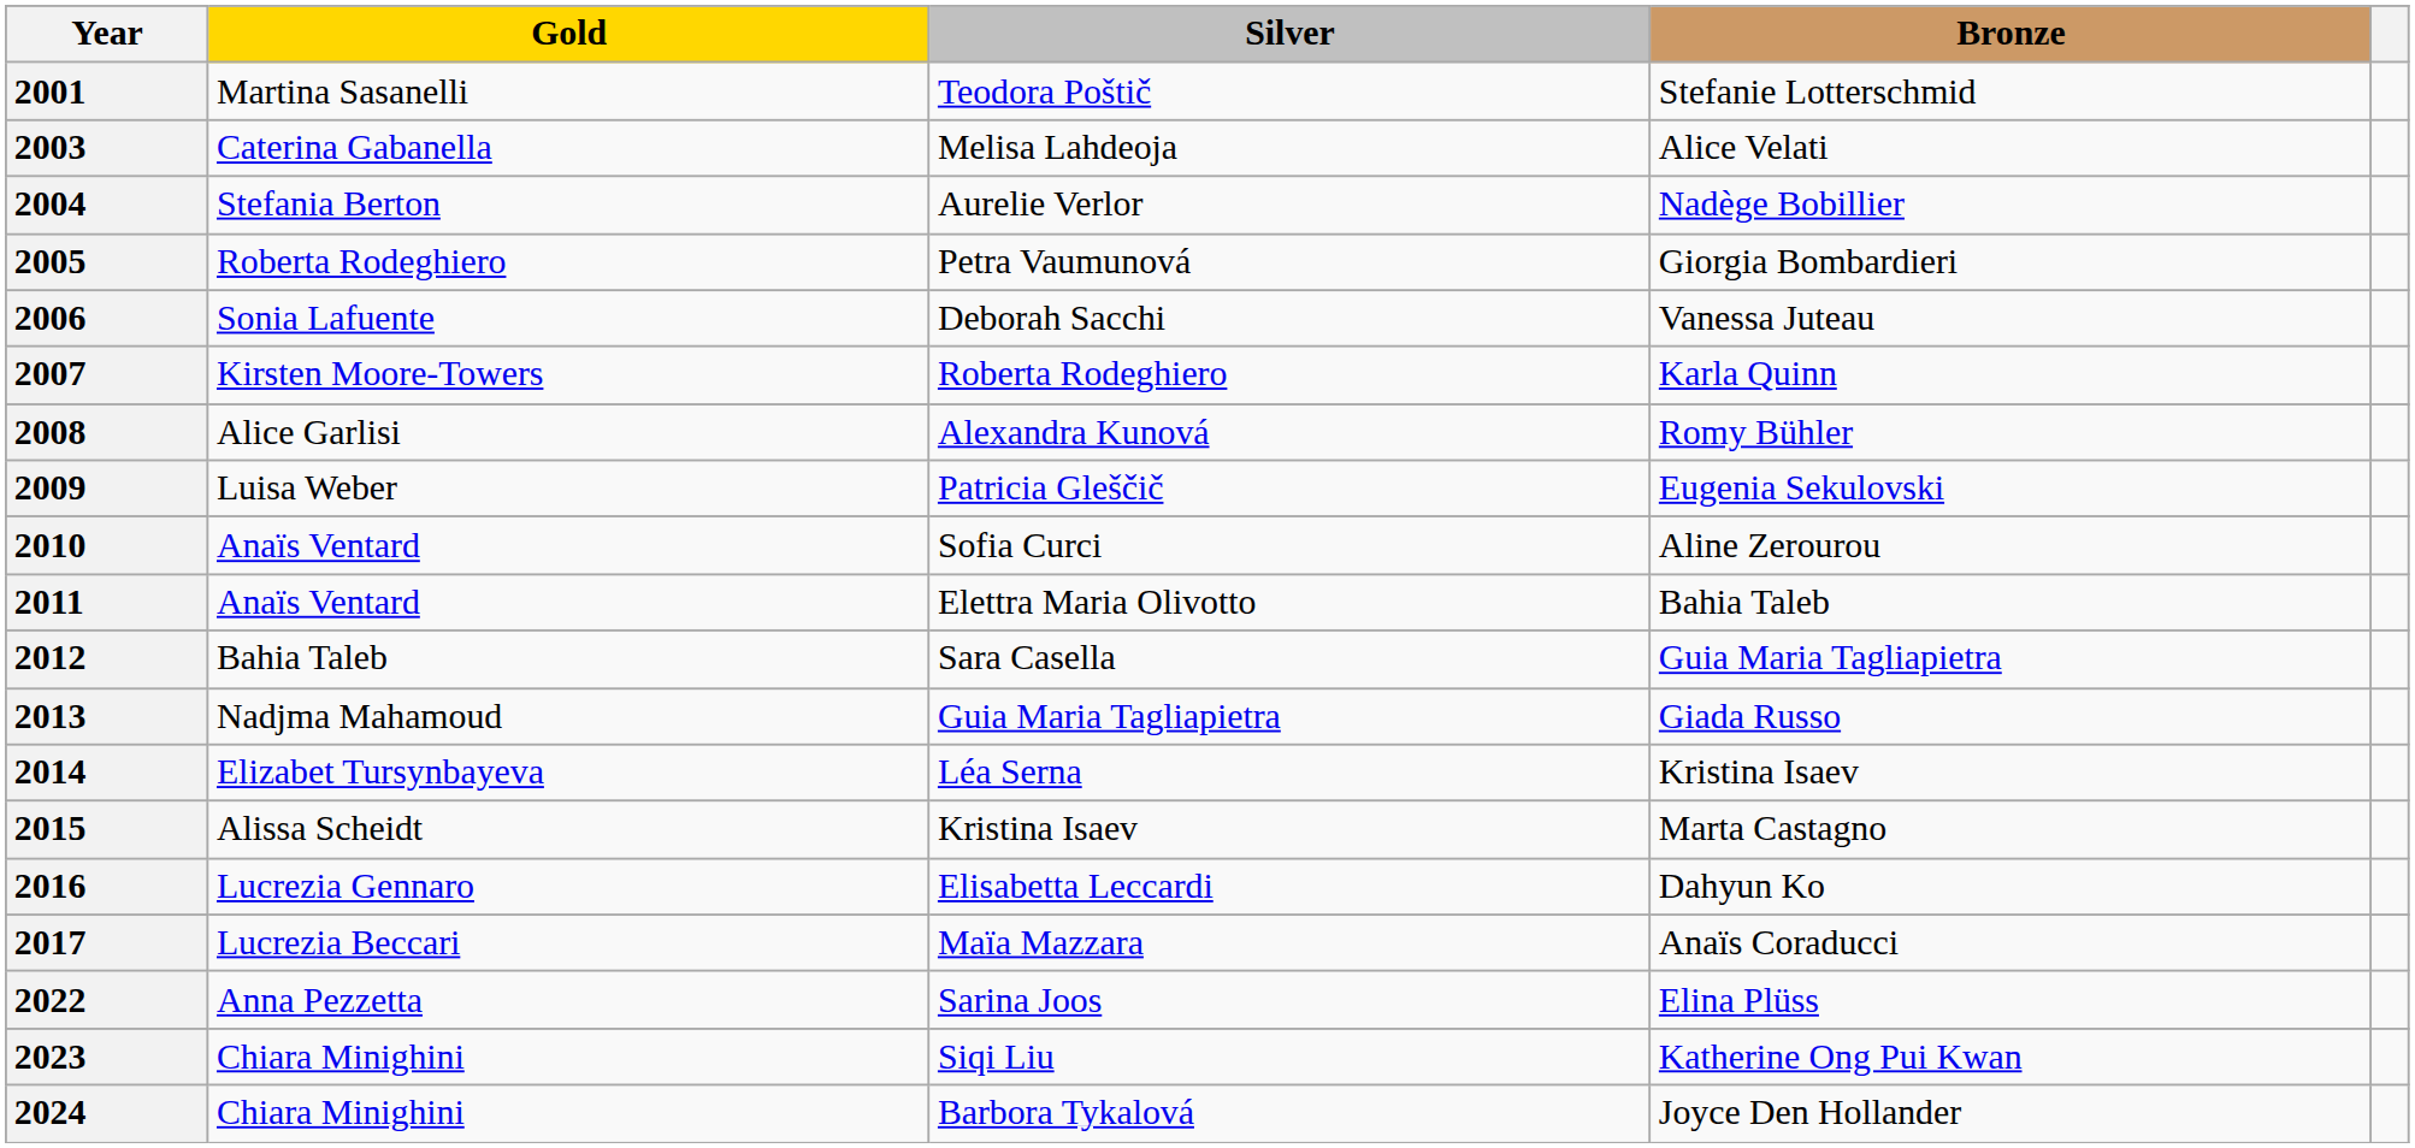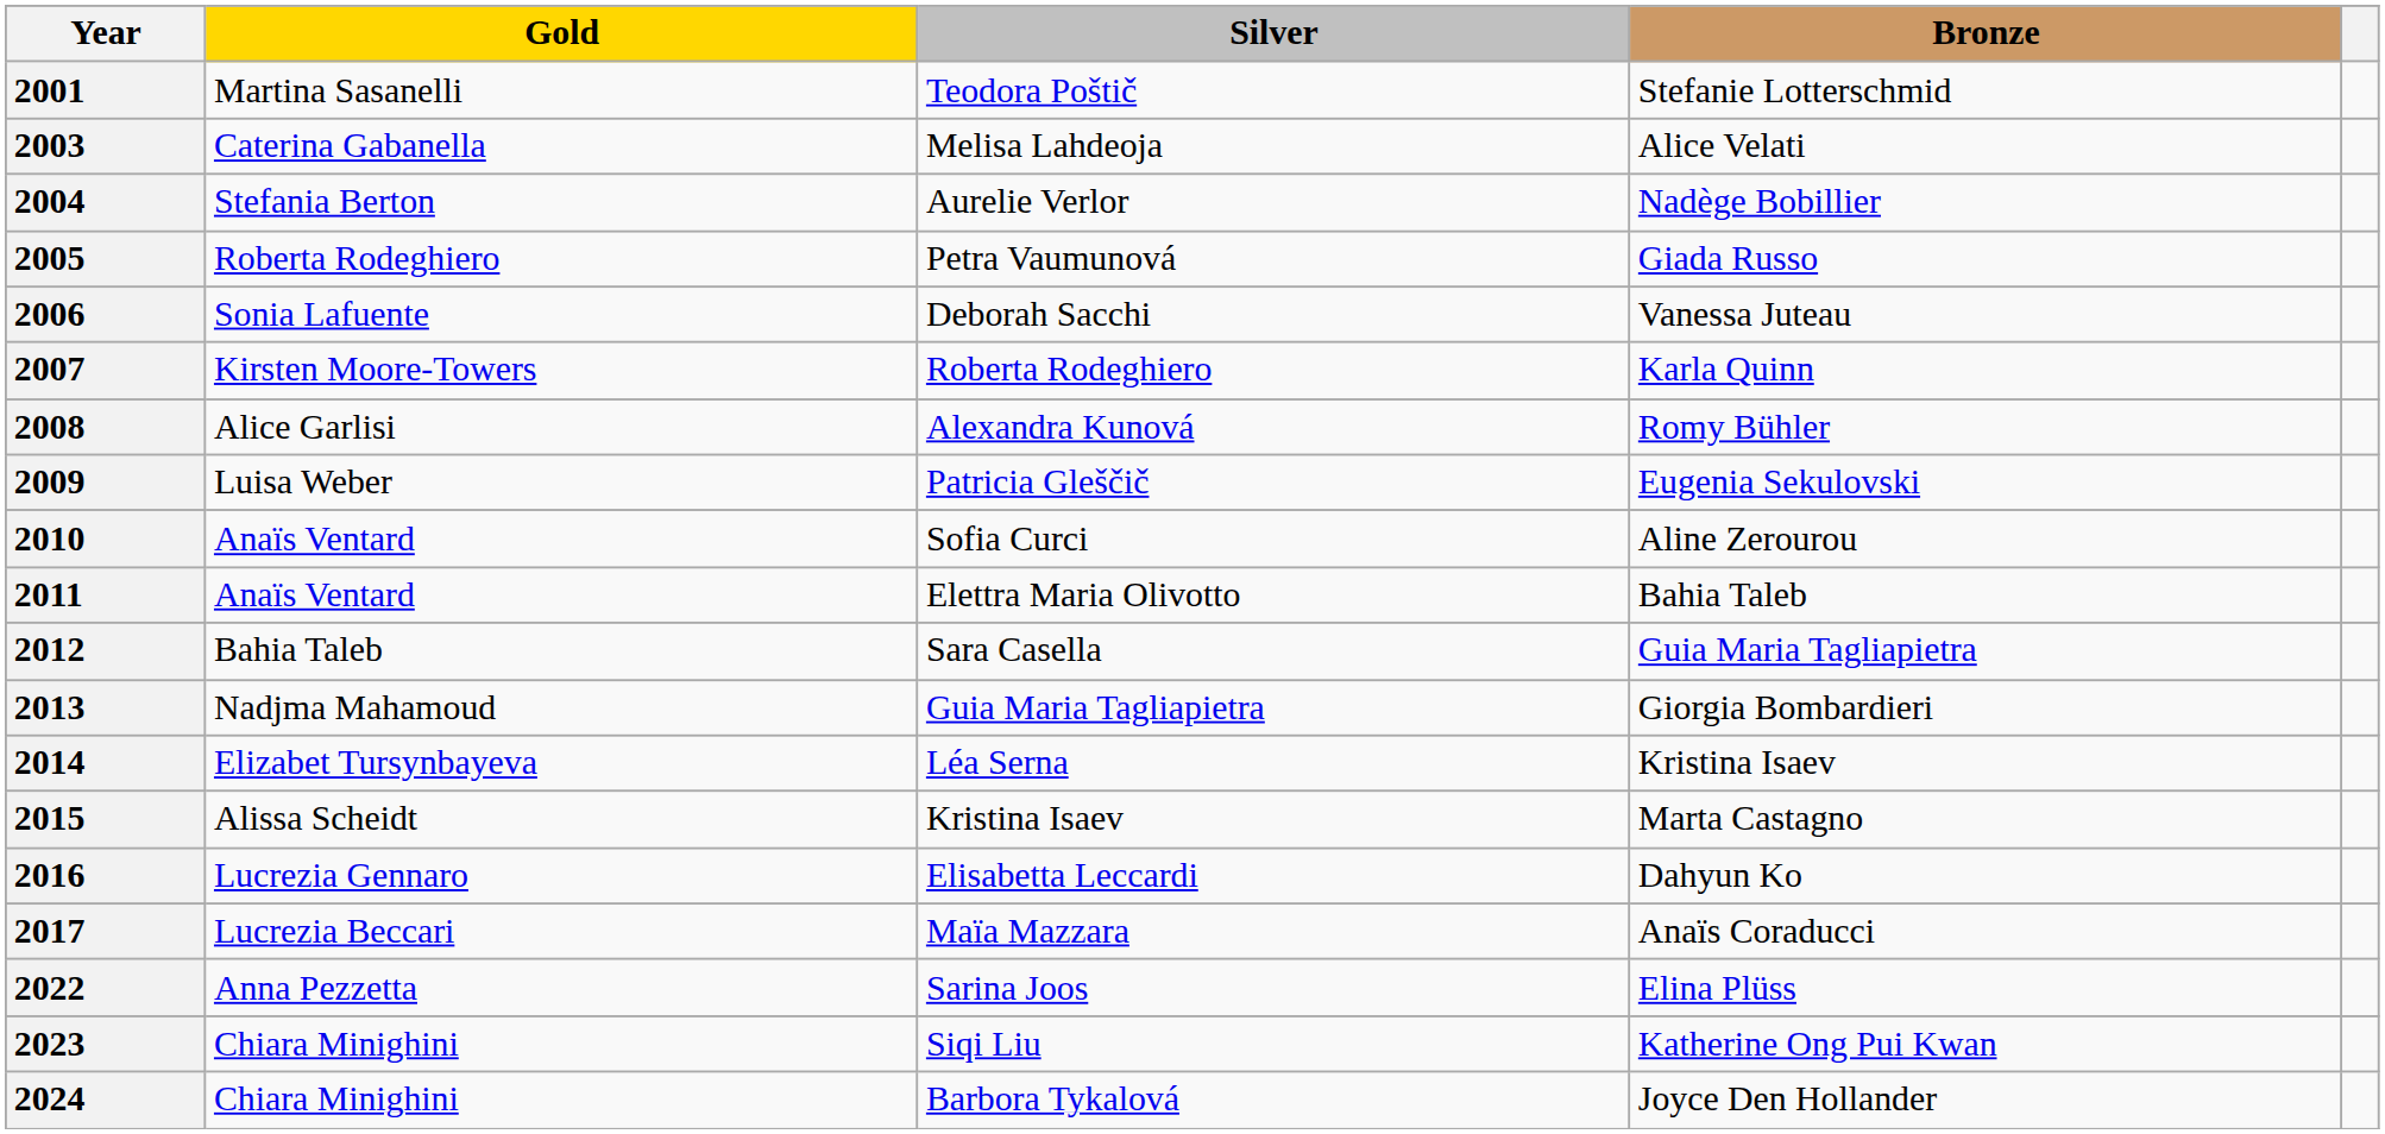2005 | Bronze: Giorgia Bombardieri -> Giada Russo
2013 | Bronze: Giada Russo -> Giorgia Bombardieri
